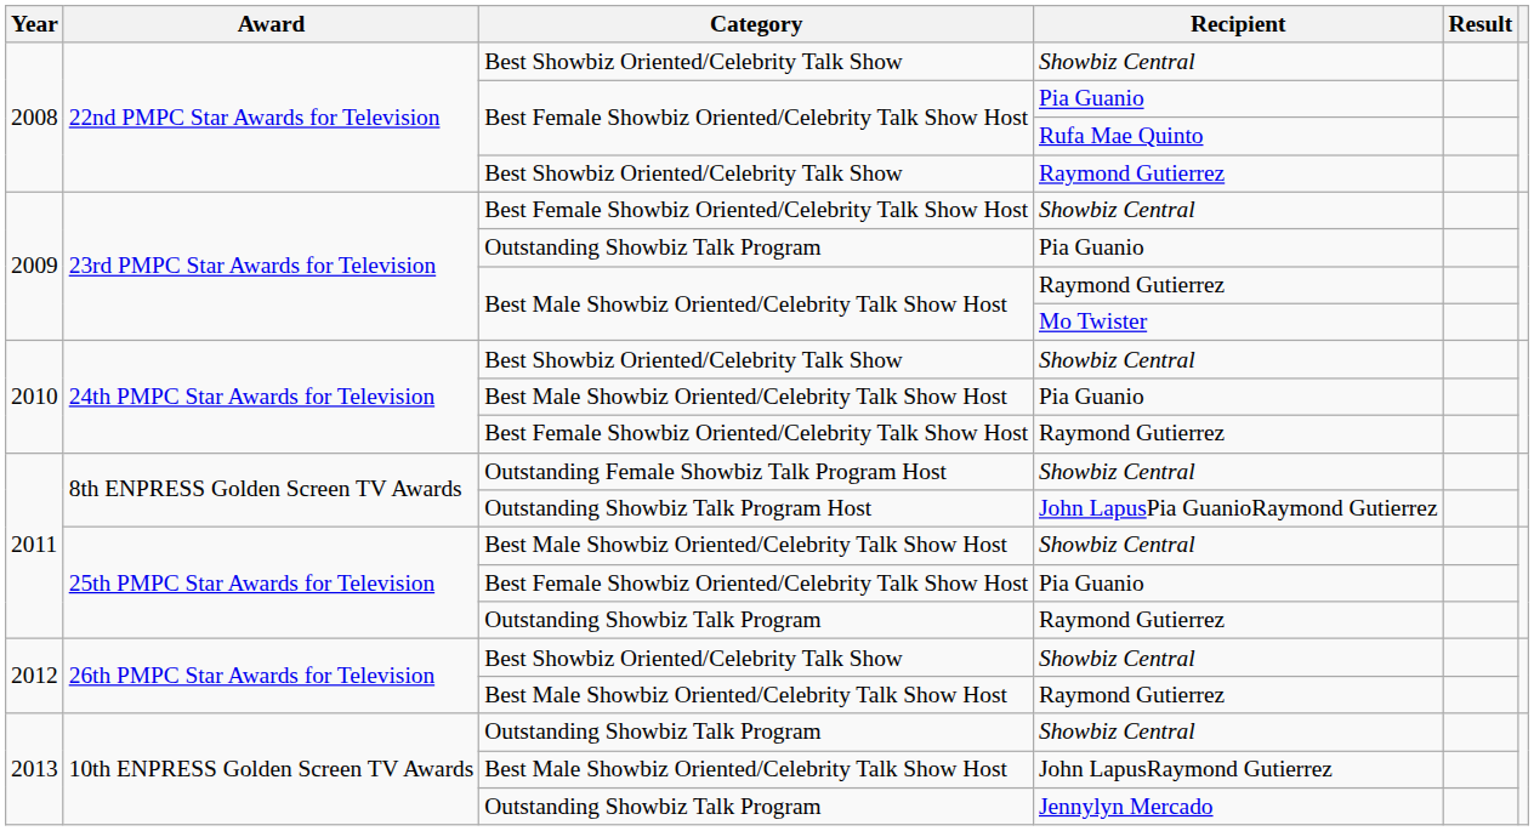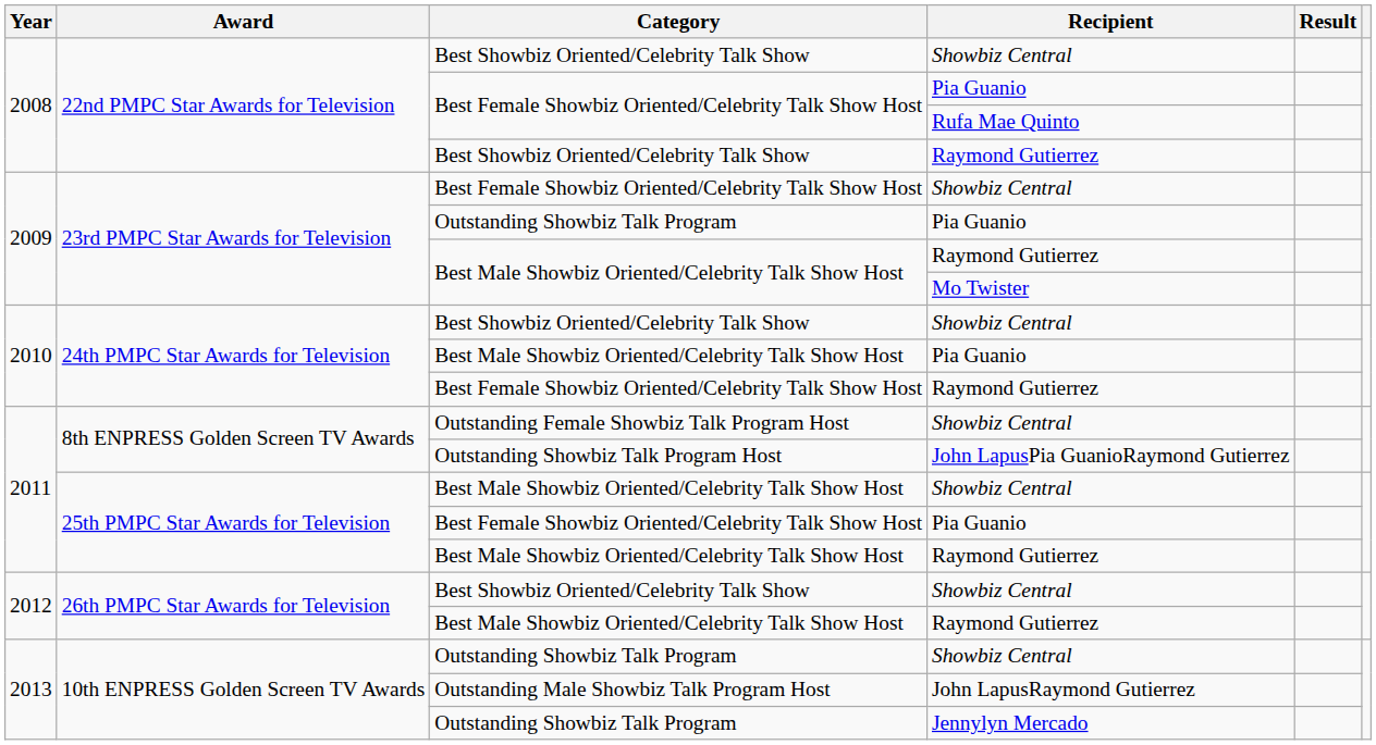25th PMPC Star Awards for Television / Raymond Gutierrez | Category: Outstanding Showbiz Talk Program -> Best Male Showbiz Oriented/Celebrity Talk Show Host
John LapusRaymond Gutierrez | Category: Best Male Showbiz Oriented/Celebrity Talk Show Host -> Outstanding Male Showbiz Talk Program Host
